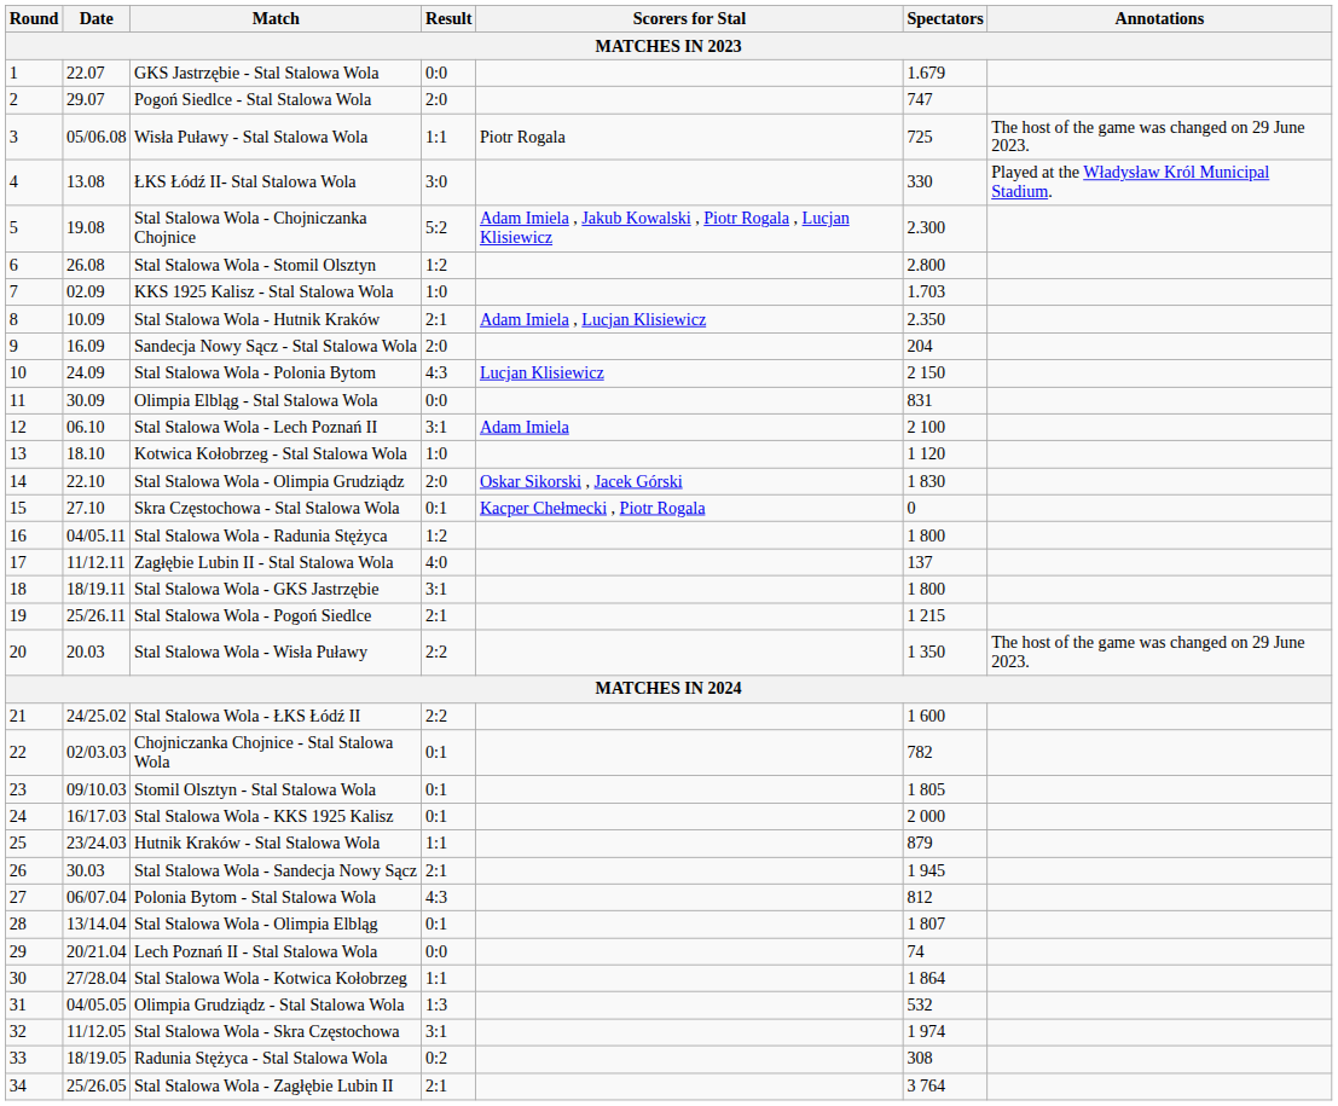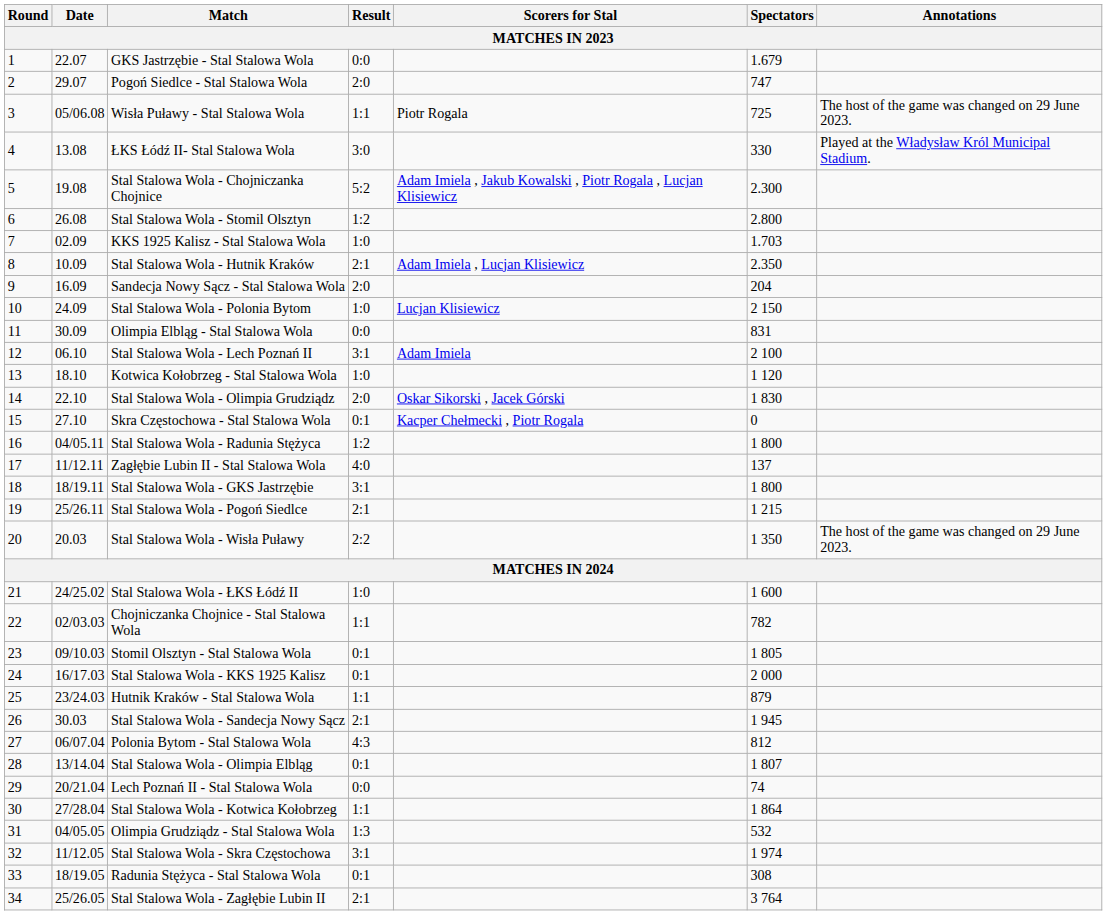Stal Stalowa Wola - Polonia Bytom | Result: 4:3 -> 1:0
Stal Stalowa Wola - ŁKS Łódź II | Result: 2:2 -> 1:0
Chojniczanka Chojnice - Stal Stalowa Wola | Result: 0:1 -> 1:1
Radunia Stężyca - Stal Stalowa Wola | Result: 0:2 -> 0:1
